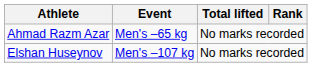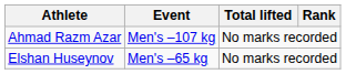Ahmad Razm Azar | Event: Men's –65 kg -> Men's –107 kg
Elshan Huseynov | Event: Men's –107 kg -> Men's –65 kg
